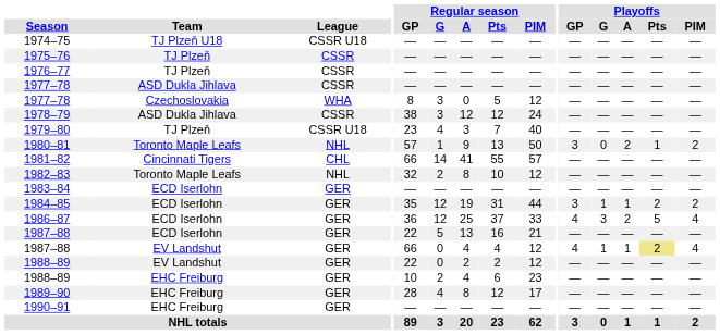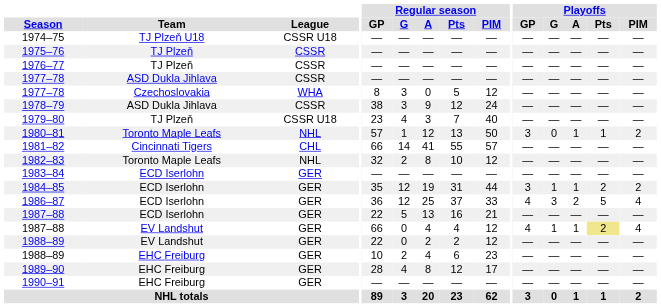1978–79 | Regular season / A: 12 -> 9
1980–81 | Regular season / A: 9 -> 12
1980–81 | Playoffs / A: 2 -> 1
